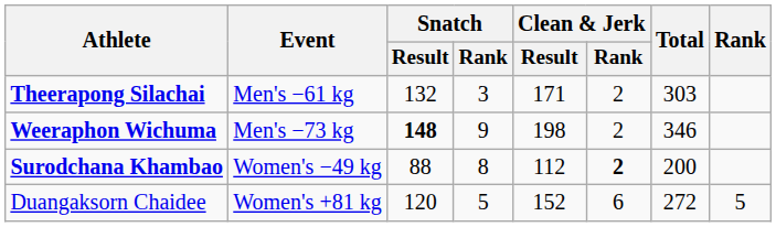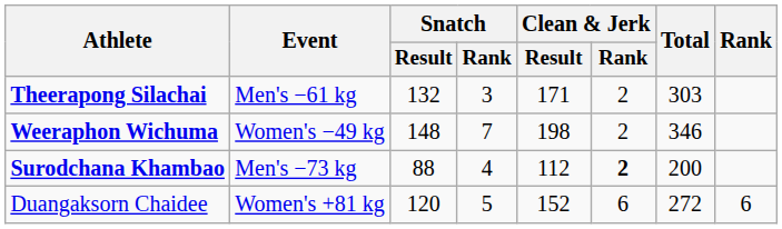Weeraphon Wichuma | Event: Men's −73 kg -> Women's −49 kg
Weeraphon Wichuma | Snatch / Result: bold -> normal
Weeraphon Wichuma | Snatch / Rank: 9 -> 7
Surodchana Khambao | Event: Women's −49 kg -> Men's −73 kg
Surodchana Khambao | Snatch / Rank: 8 -> 4
Duangaksorn Chaidee | Rank: 5 -> 6
